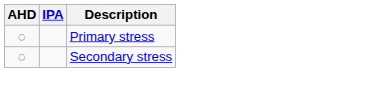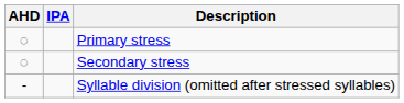+ row: - | Syllable division (omitted after stressed syllables)
